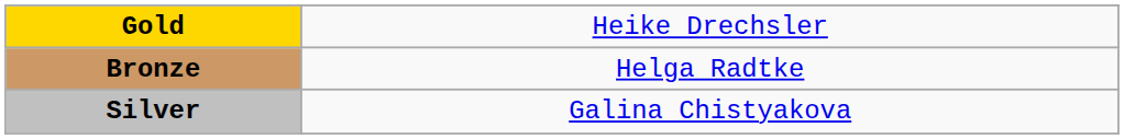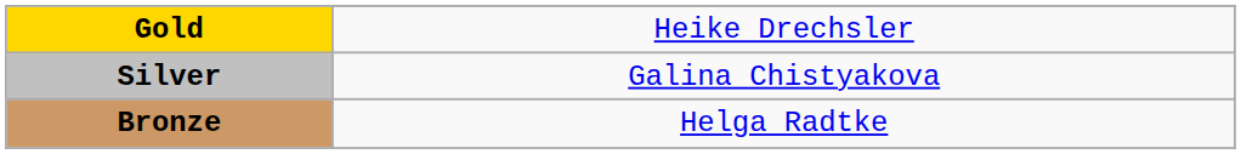rows swapped: Silver <-> Bronze
